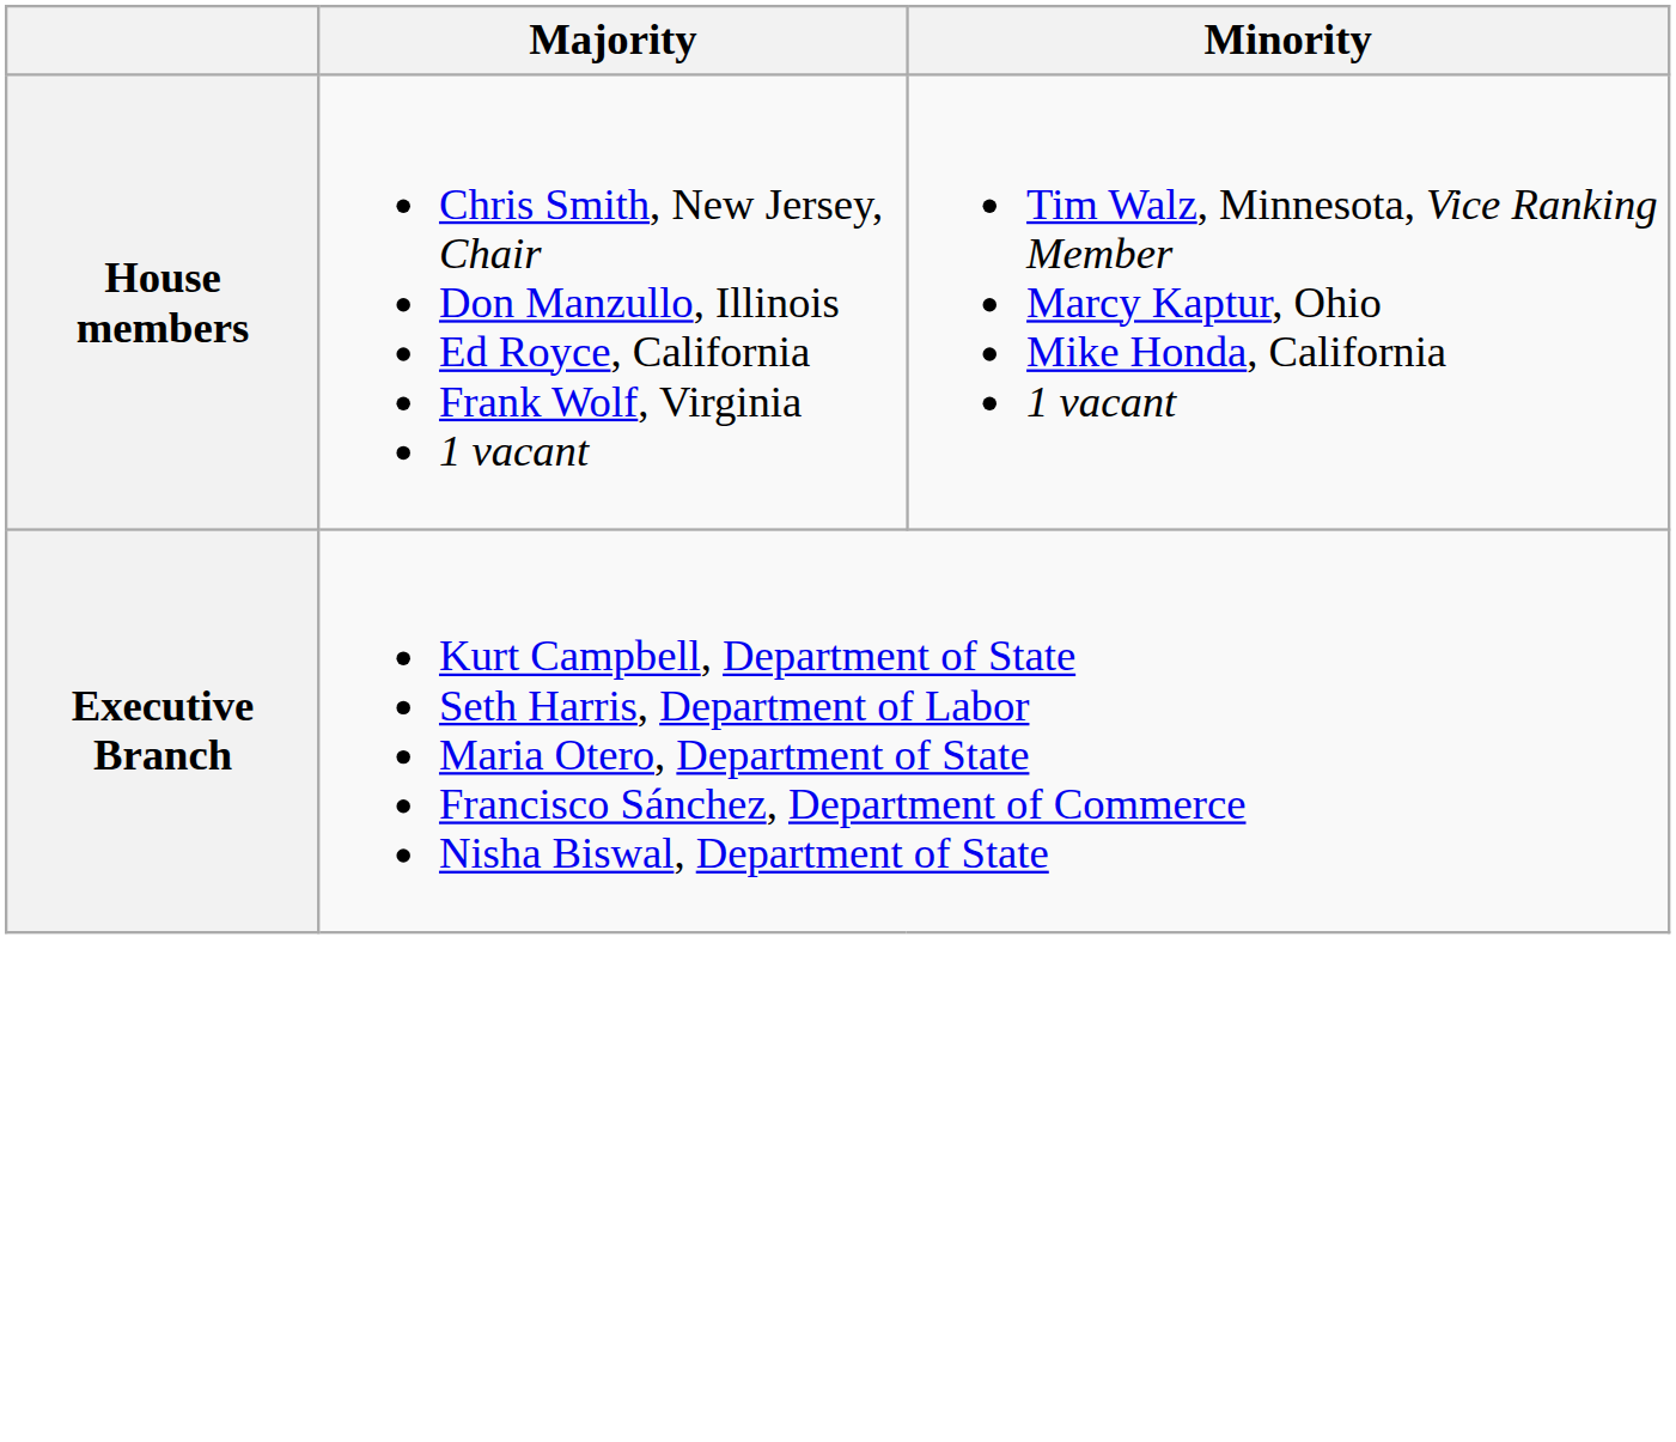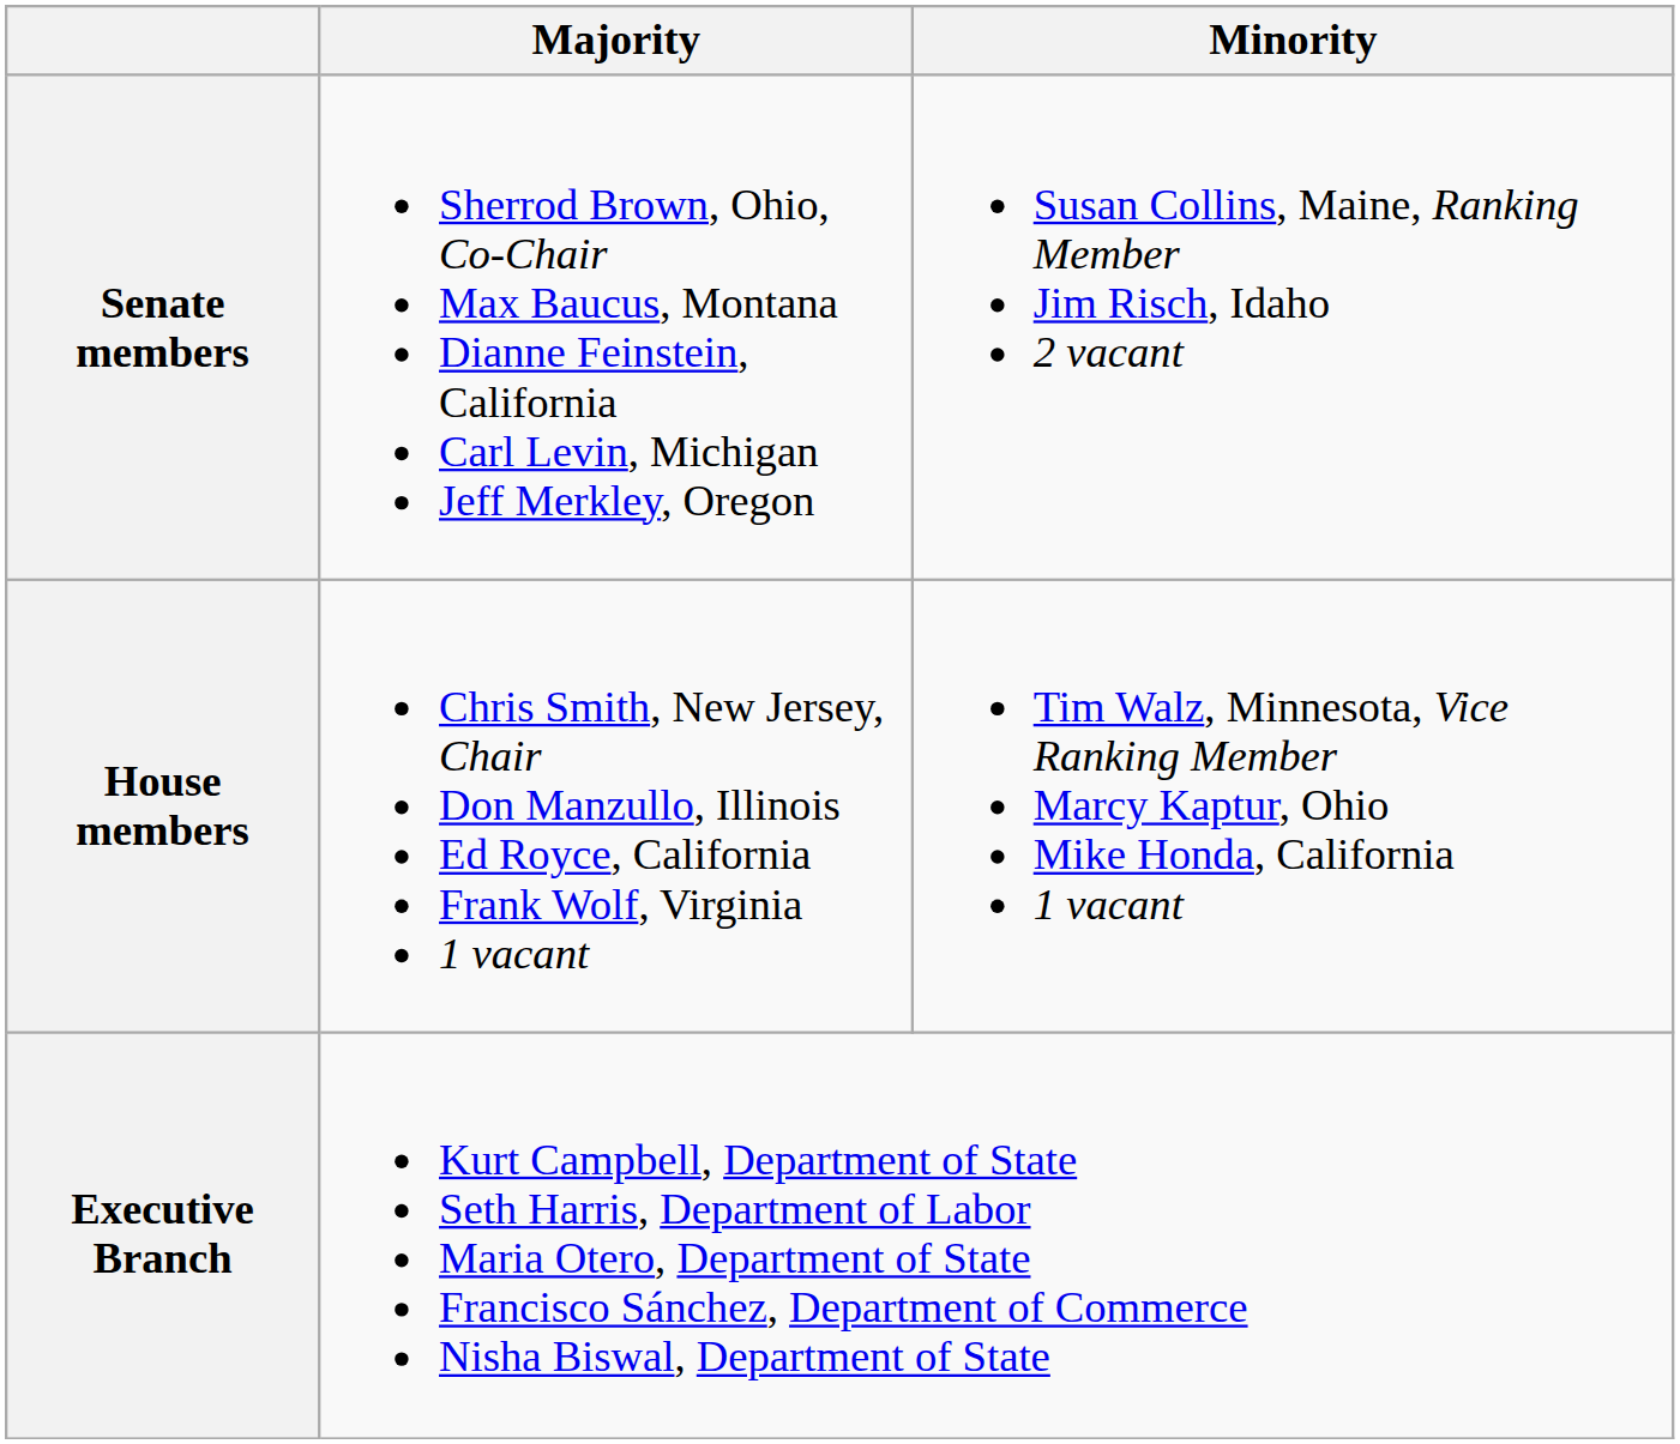+ row: Senate members | Sherrod Brown, Ohio, Co-Chair Max Baucus, Montana Dianne Feinstein, California Carl Levin, Michigan Jeff Merkley, Oregon | Susan Collins, Maine, Ranking Member Jim Risch, Idaho 2 vacant
